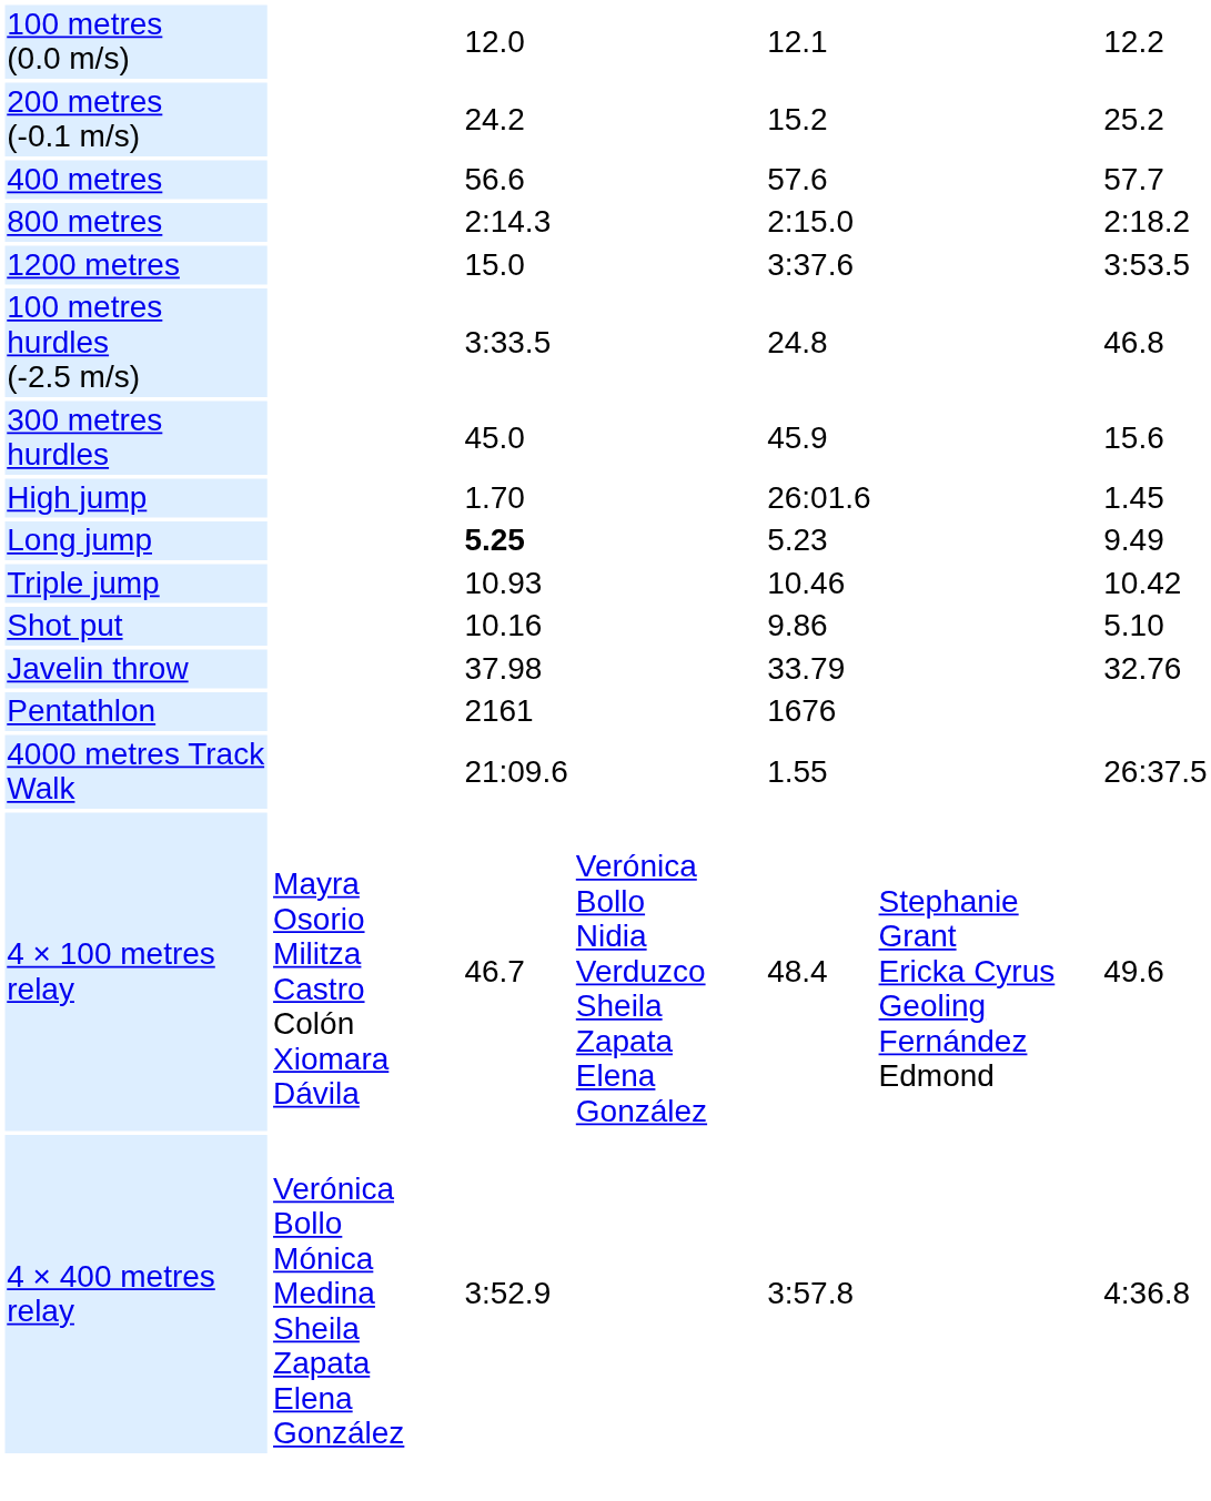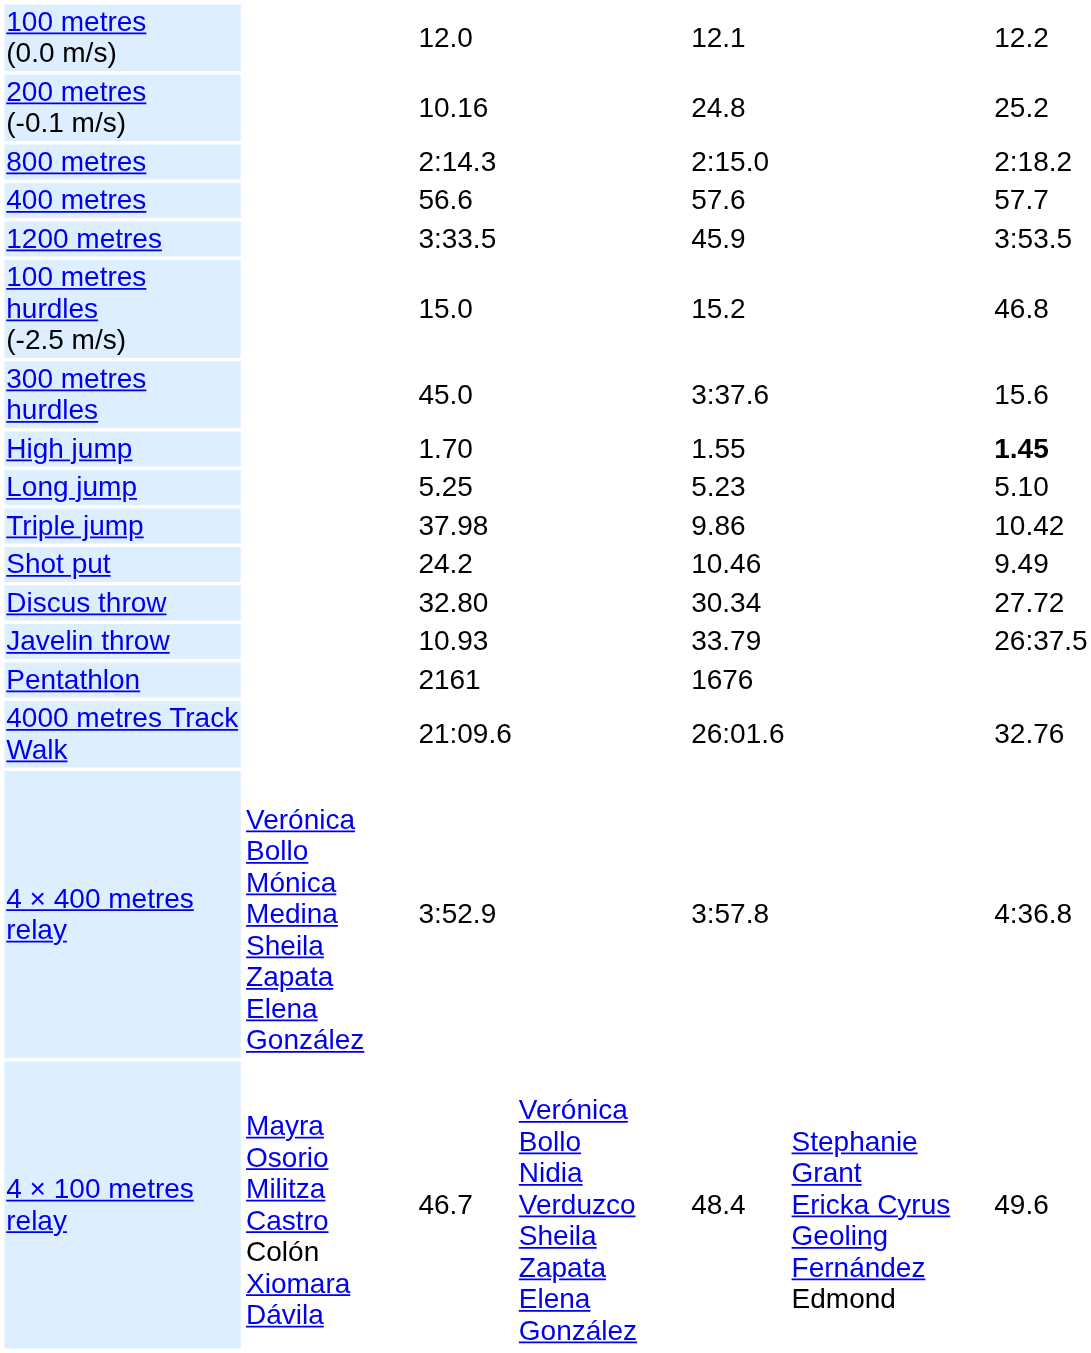200 metres (-0.1 m/s) | column 3: 24.2 -> 10.16
200 metres (-0.1 m/s) | column 5: 15.2 -> 24.8
rows swapped: 400 metres <-> 800 metres
1200 metres | column 3: 15.0 -> 3:33.5
1200 metres | column 5: 3:37.6 -> 45.9
100 metres hurdles (-2.5 m/s) | column 3: 3:33.5 -> 15.0
100 metres hurdles (-2.5 m/s) | column 5: 24.8 -> 15.2
300 metres hurdles | column 5: 45.9 -> 3:37.6
High jump | column 5: 26:01.6 -> 1.55
High jump | column 7: normal -> bold
Long jump | column 3: bold -> normal
Long jump | column 7: 9.49 -> 5.10
Triple jump | column 3: 10.93 -> 37.98
Triple jump | column 5: 10.46 -> 9.86
Shot put | column 3: 10.16 -> 24.2
Shot put | column 5: 9.86 -> 10.46
Shot put | column 7: 5.10 -> 9.49
+ row: Discus throw | 32.80 | 30.34 | 27.72
Javelin throw | column 3: 37.98 -> 10.93
Javelin throw | column 7: 32.76 -> 26:37.5
4000 metres Track Walk | column 5: 1.55 -> 26:01.6
4000 metres Track Walk | column 7: 26:37.5 -> 32.76
rows swapped: 4 × 100 metres relay <-> 4 × 400 metres relay
